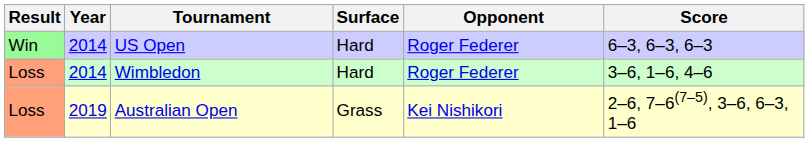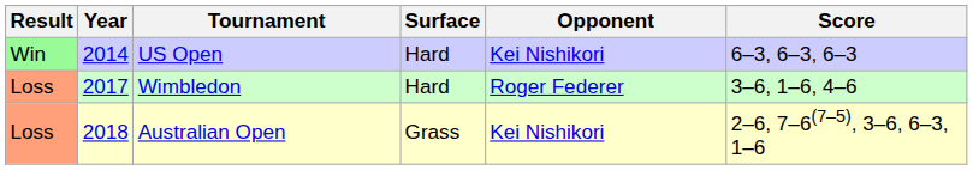US Open | Opponent: Roger Federer -> Kei Nishikori
Wimbledon | Year: 2014 -> 2017
Australian Open | Year: 2019 -> 2018
